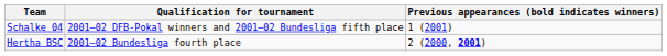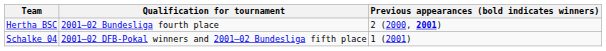rows swapped: Schalke 04 <-> Hertha BSC
